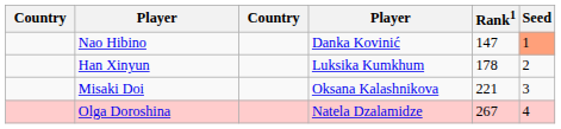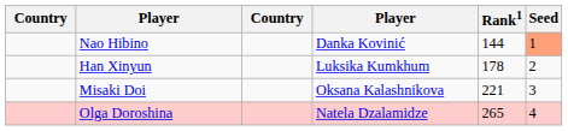Nao Hibino | Rank1: 147 -> 144
Olga Doroshina | Rank1: 267 -> 265
